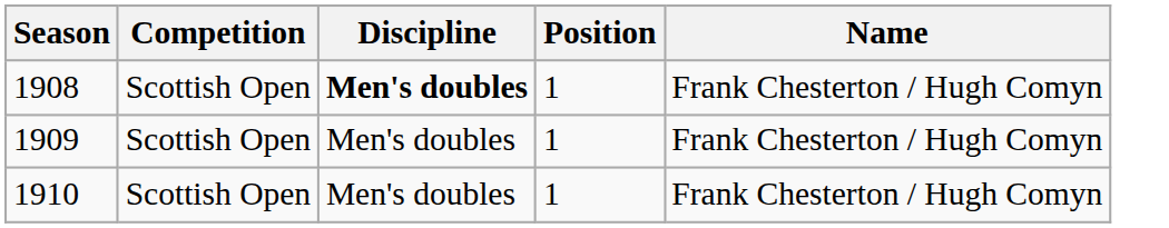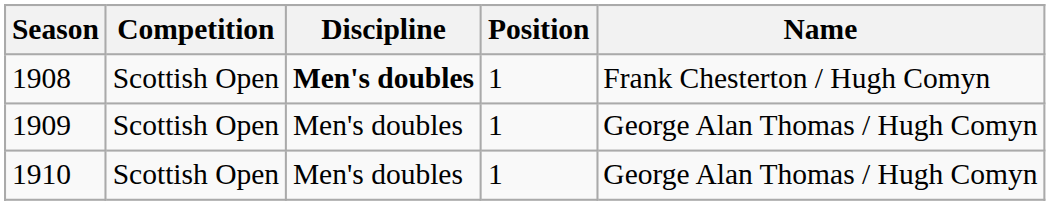1909 | Name: Frank Chesterton / Hugh Comyn -> George Alan Thomas / Hugh Comyn
1910 | Name: Frank Chesterton / Hugh Comyn -> George Alan Thomas / Hugh Comyn
